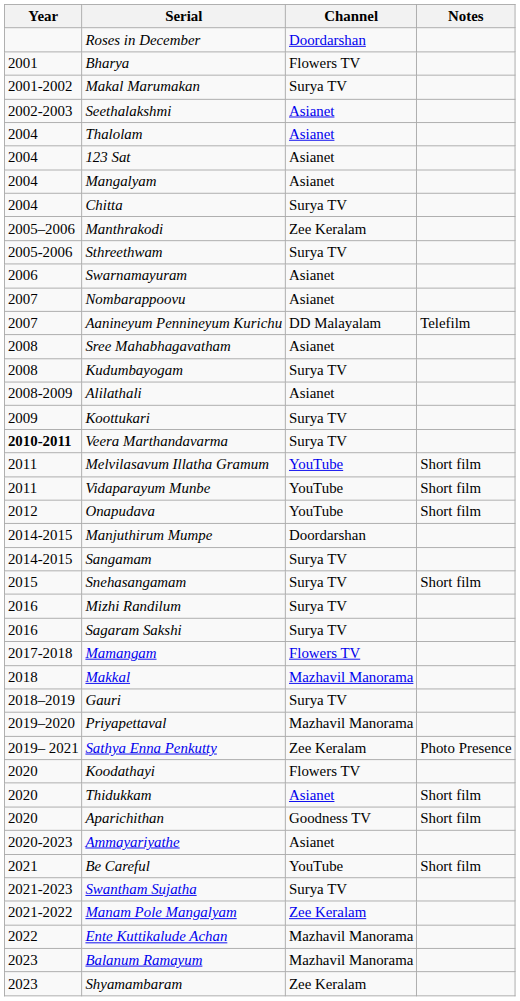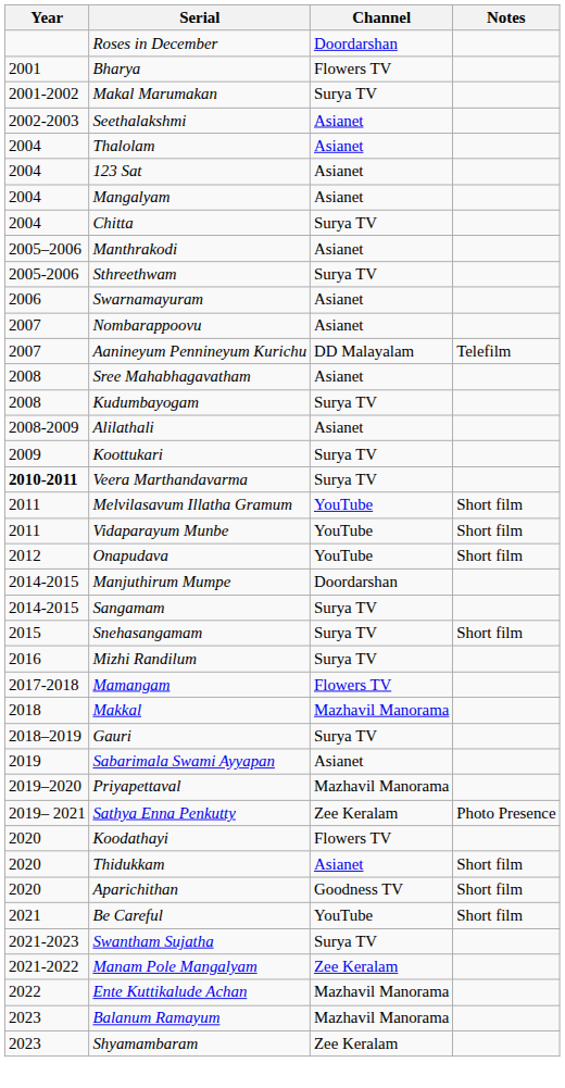Manthrakodi | Channel: Zee Keralam -> Asianet
- row: 2016 | Sagaram Sakshi | Surya TV
+ row: 2019 | Sabarimala Swami Ayyapan | Asianet
- row: 2020-2023 | Ammayariyathe | Asianet
